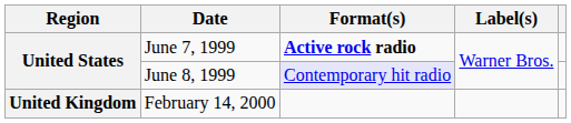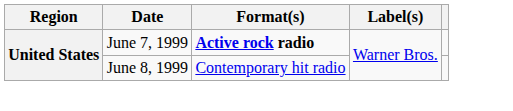June 8, 1999 | Format(s): lavender background -> no background
- row: United Kingdom | February 14, 2000
